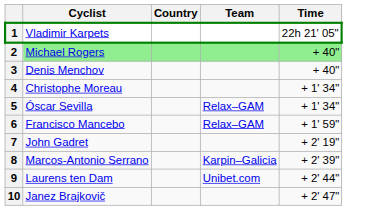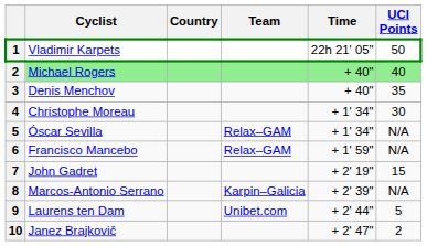+ column: UCI Points | 50 | 40 | 35 | 30 | N/A | N/A | 15 | N/A | 5 | 2
